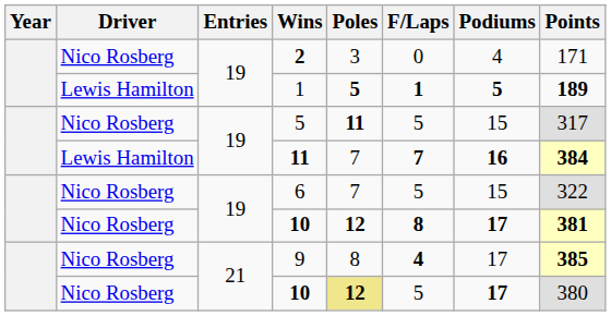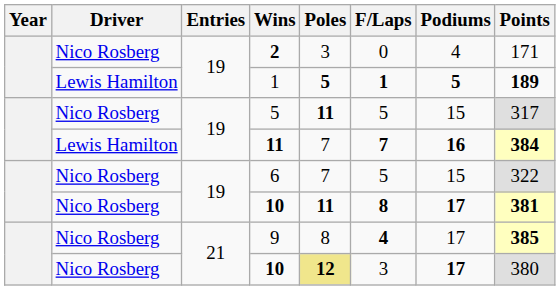19 / 10 | Poles: 12 -> 11
21 / 10 | F/Laps: 5 -> 3
